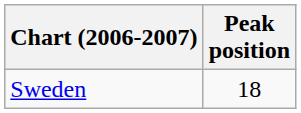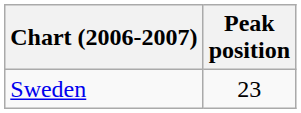Sweden | Peak position: 18 -> 23
